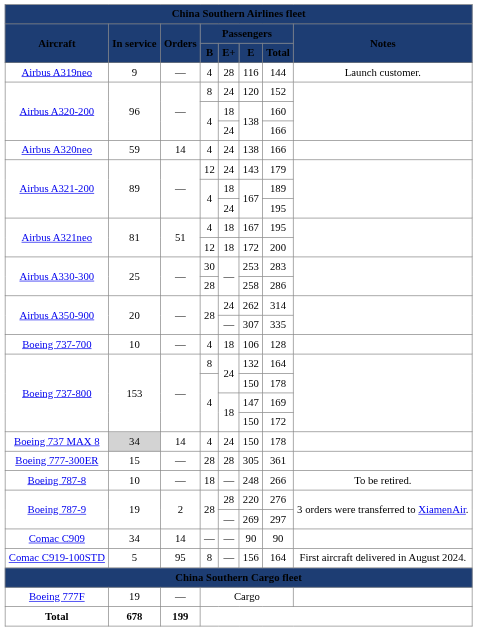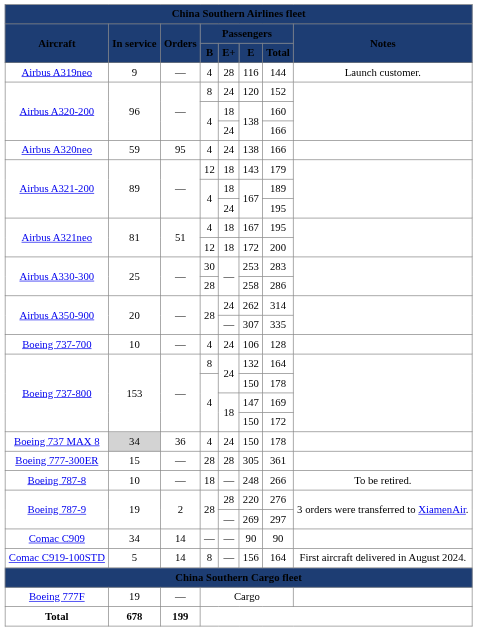Airbus A320neo | Orders: 14 -> 95
Airbus A321-200 / 12 | Passengers / E+: 24 -> 18
Boeing 737-700 | Passengers / E+: 18 -> 24
Boeing 737 MAX 8 | Orders: 14 -> 36
Comac C919-100STD | Orders: 95 -> 14
